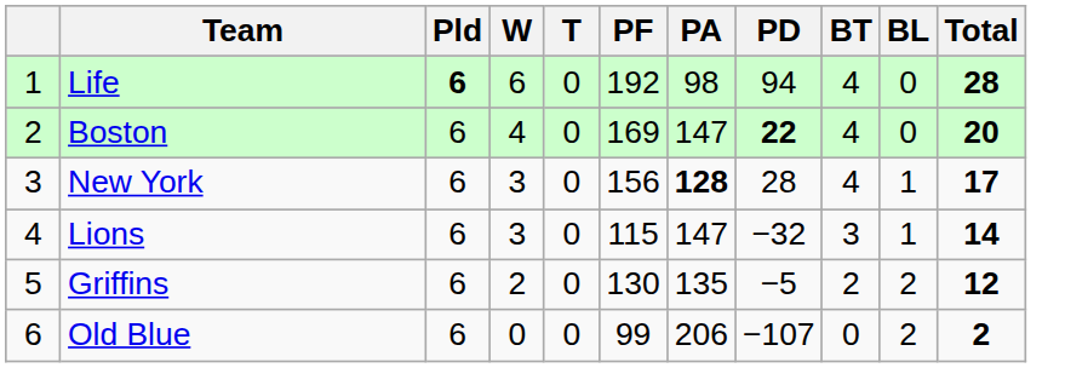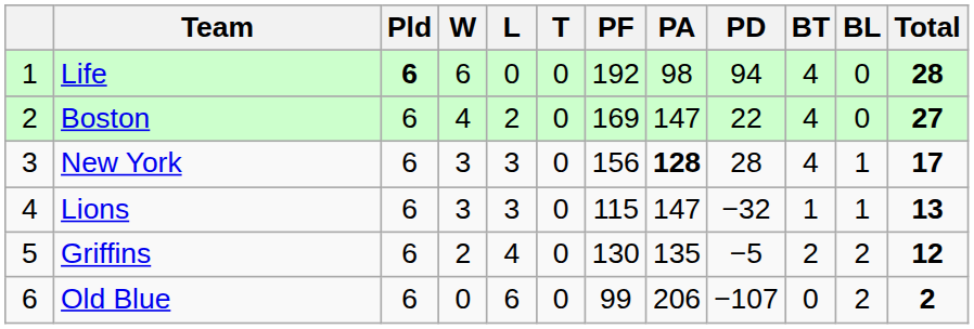+ column: L | 0 | 2 | 3 | 3 | 4 | 6
Boston | PD: bold -> normal
Boston | Total: 20 -> 27
Lions | BT: 3 -> 1
Lions | Total: 14 -> 13
